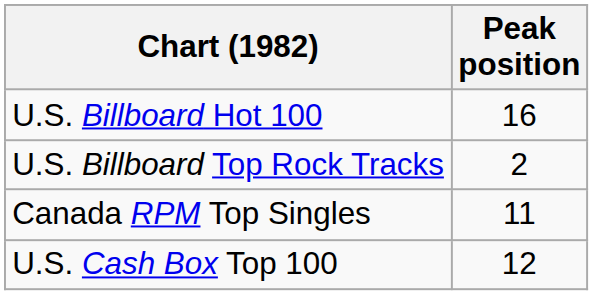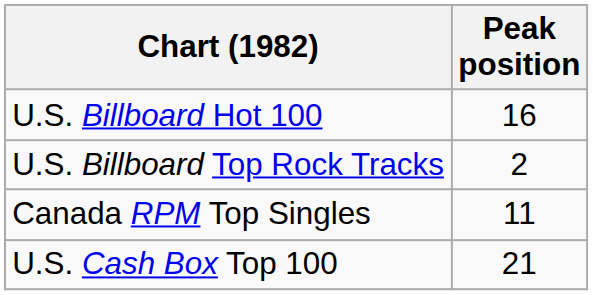U.S. Cash Box Top 100 | Peak position: 12 -> 21
